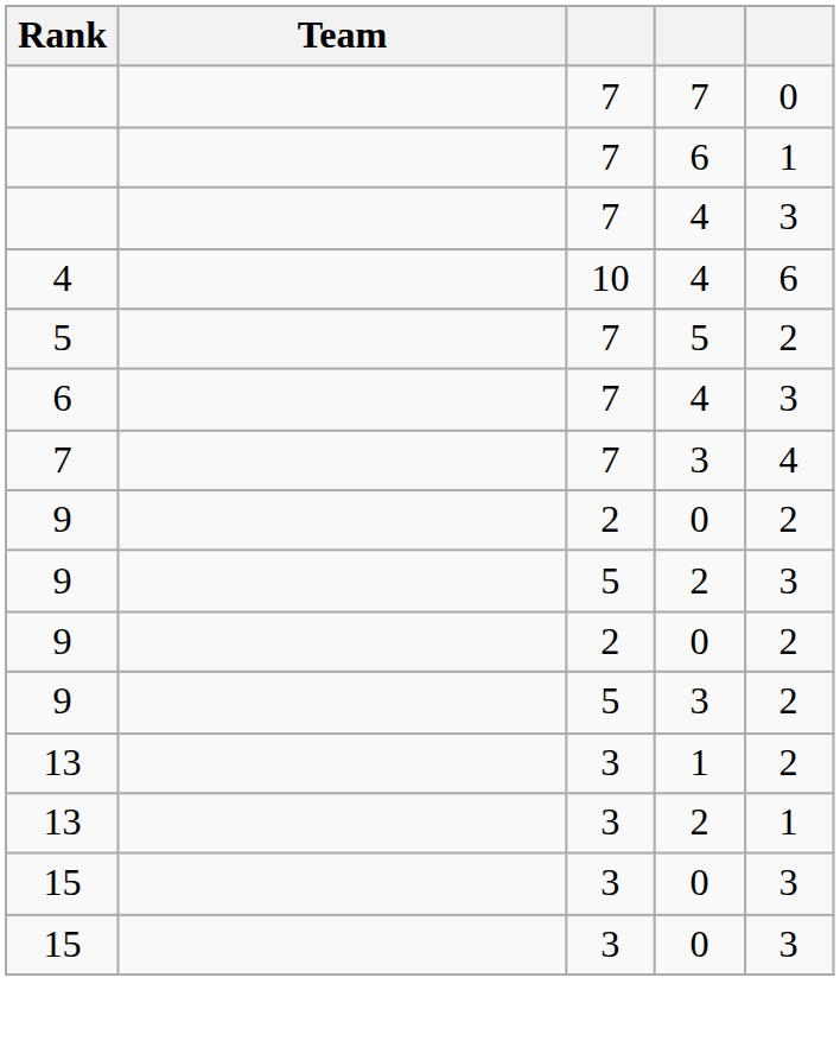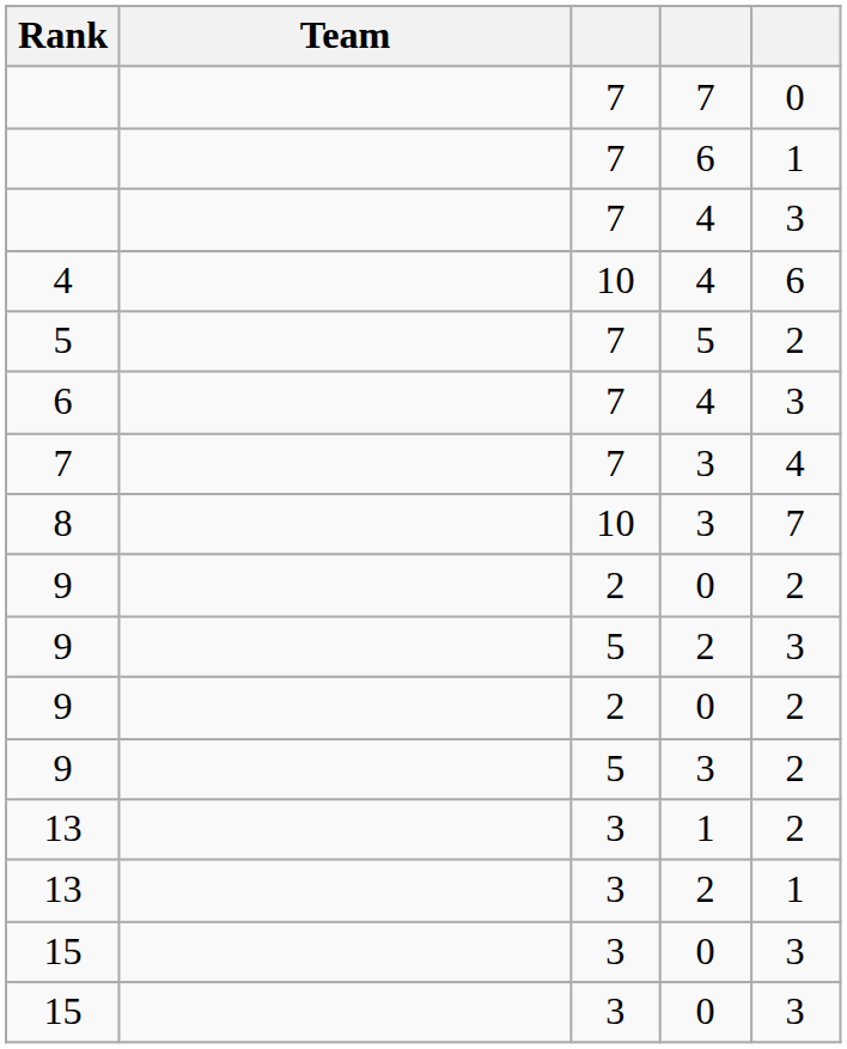+ row: 8 | 10 | 3 | 7
